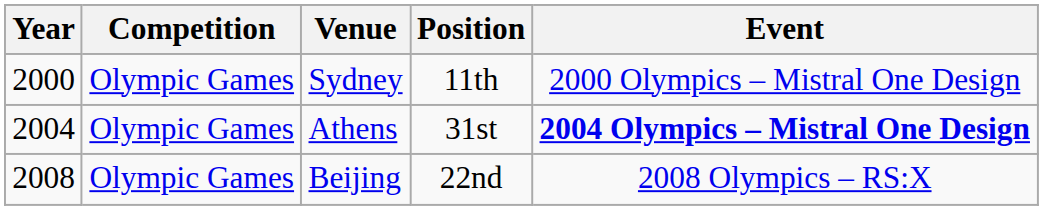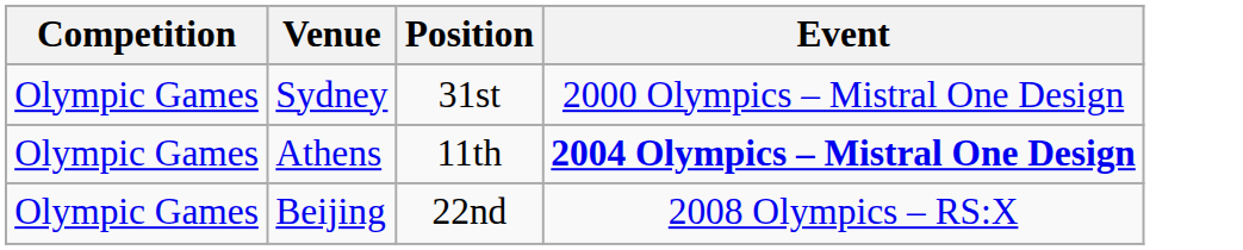- column: Year | 2000 | 2004 | 2008
Sydney | Position: 11th -> 31st
Athens | Position: 31st -> 11th
